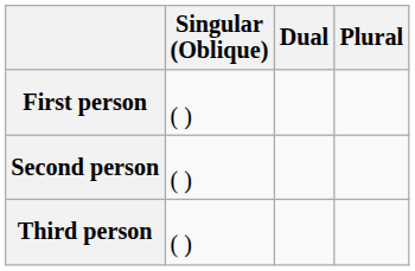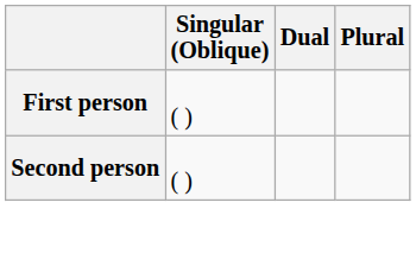- row: Third person | ( )
